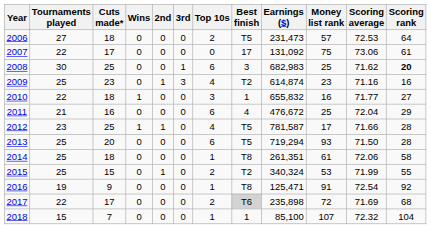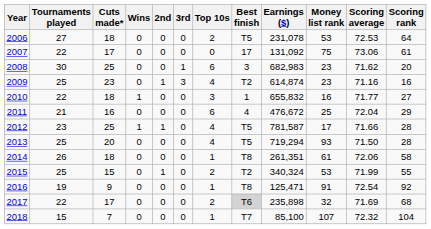2006 | Earnings ($): 231,473 -> 231,078
2006 | Money list rank: 57 -> 53
2008 | Money list rank: 25 -> 23
2008 | Scoring rank: bold -> normal
2013 | Top 10s: 6 -> 4
2014 | Tournaments played: 25 -> 26
2017 | Money list rank: 72 -> 32
2018 | Best finish: 1 -> T7
